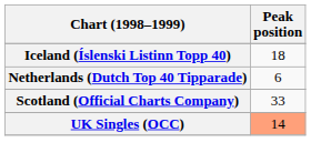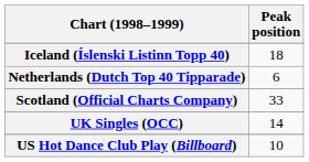UK Singles (OCC) | Peak position: lightsalmon background -> no background
+ row: US Hot Dance Club Play (Billboard) | 10
